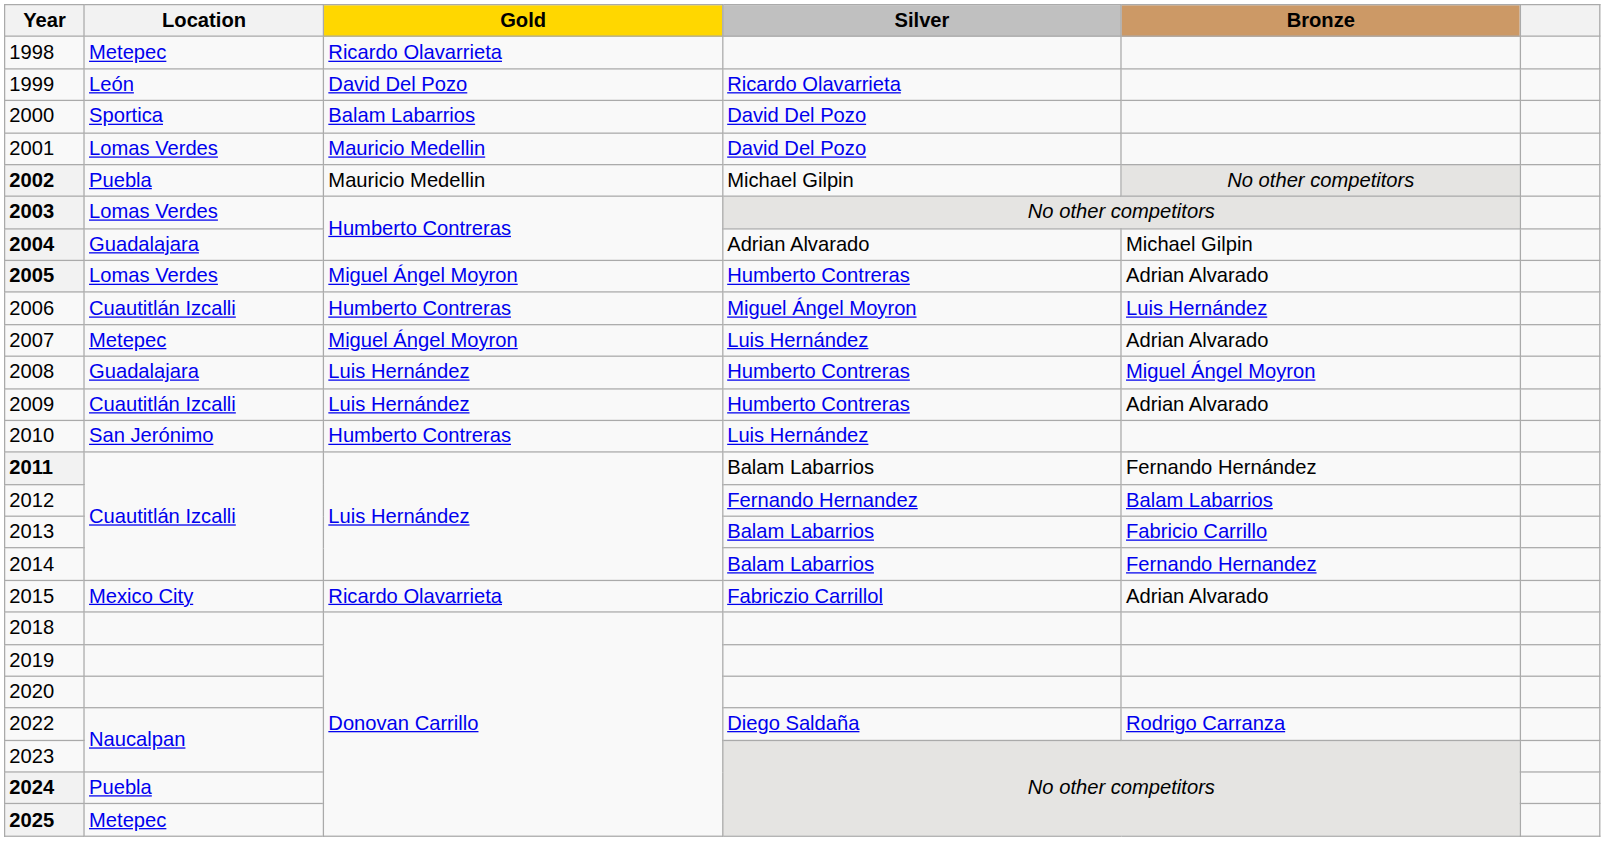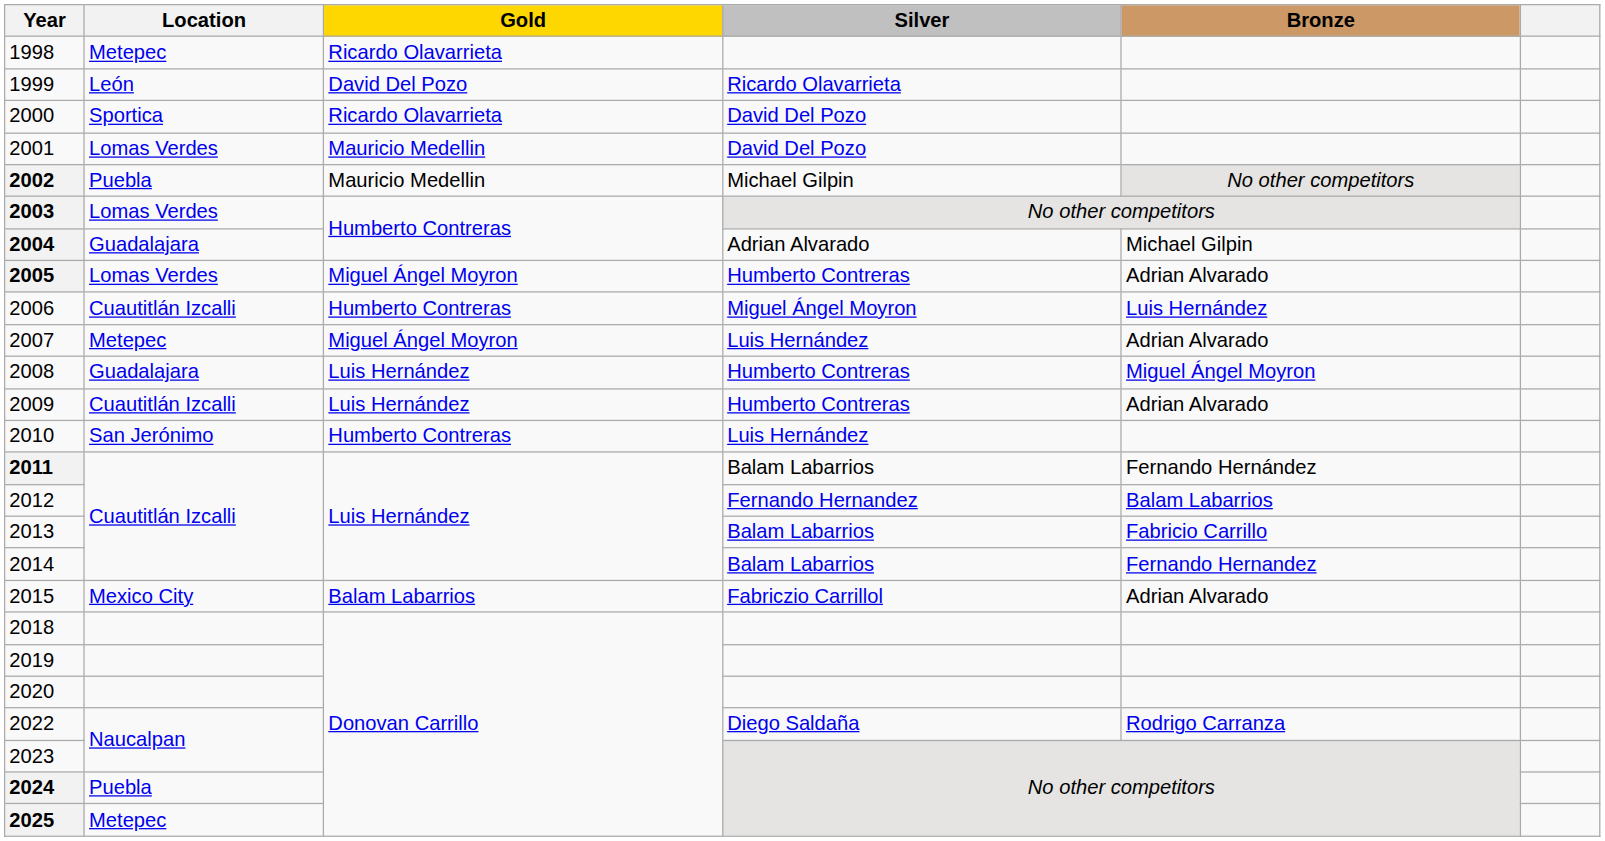2000 | Gold: Balam Labarrios -> Ricardo Olavarrieta
2015 | Gold: Ricardo Olavarrieta -> Balam Labarrios
